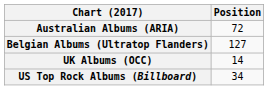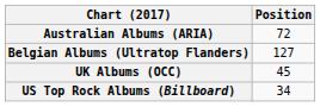UK Albums (OCC) | Position: 14 -> 45
